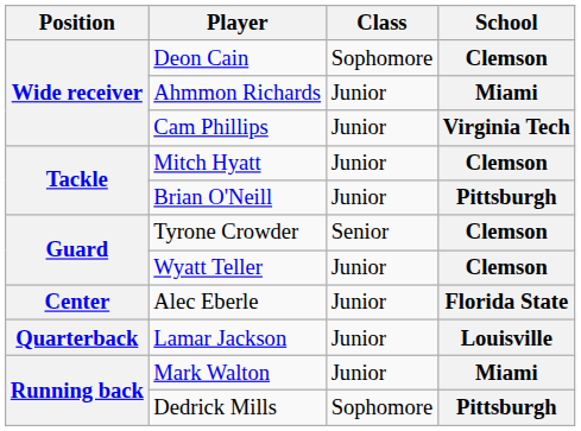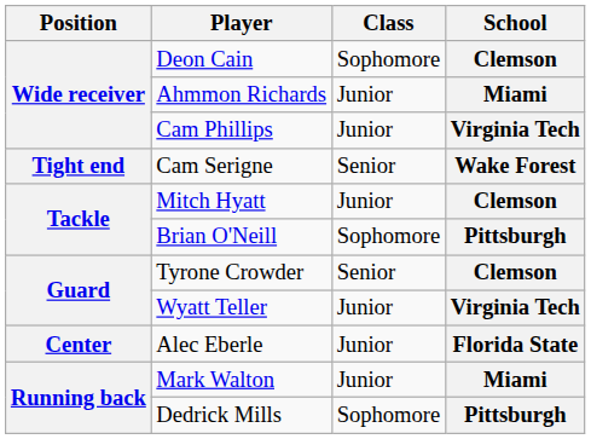+ row: Tight end | Cam Serigne | Senior | Wake Forest
Brian O'Neill | Class: Junior -> Sophomore
Wyatt Teller | School: Clemson -> Virginia Tech
- row: Quarterback | Lamar Jackson | Junior | Louisville
